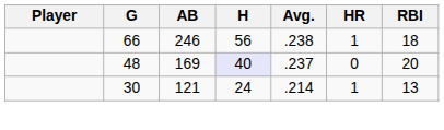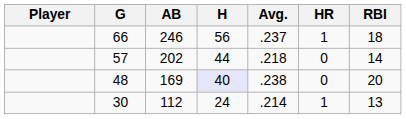66 | Avg.: .238 -> .237
+ row: 57 | 202 | 44 | .218 | 0 | 14
48 | Avg.: .237 -> .238
30 | AB: 121 -> 112
